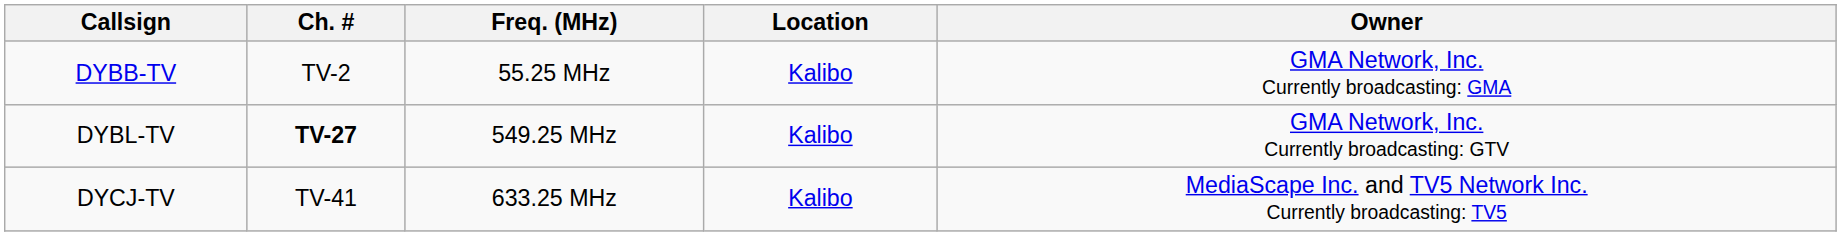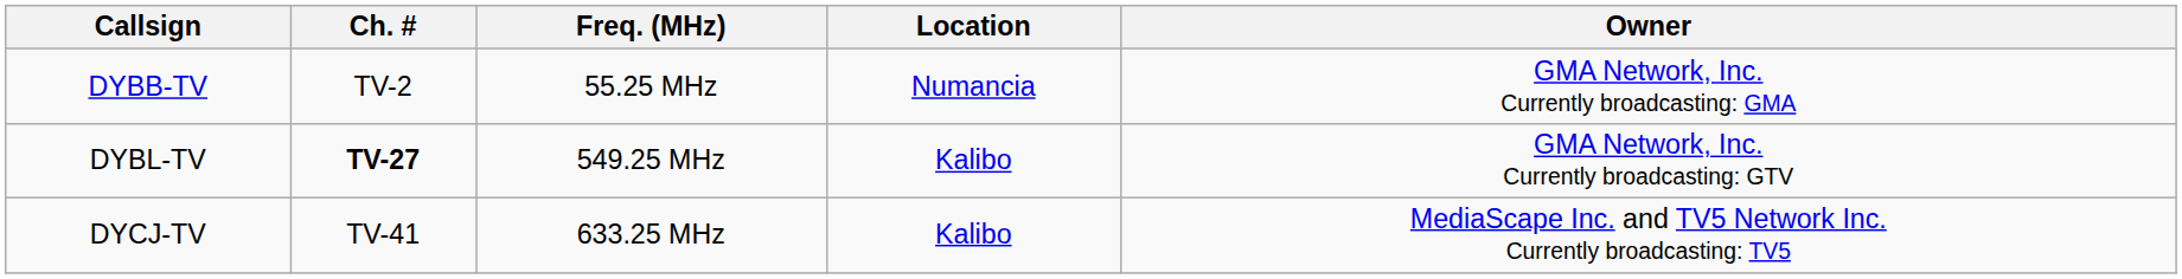DYBB-TV | Location: Kalibo -> Numancia
